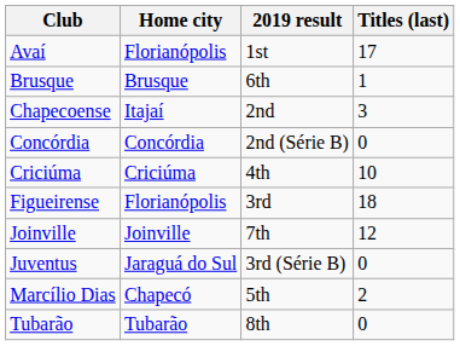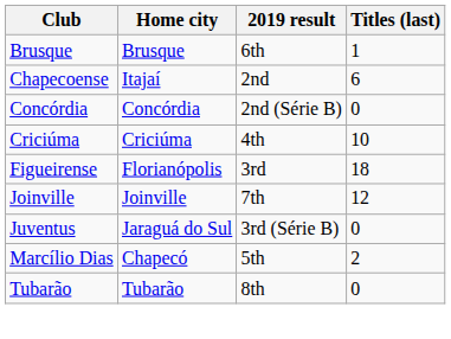- row: Avaí | Florianópolis | 1st | 17
Chapecoense | Titles (last): 3 -> 6
